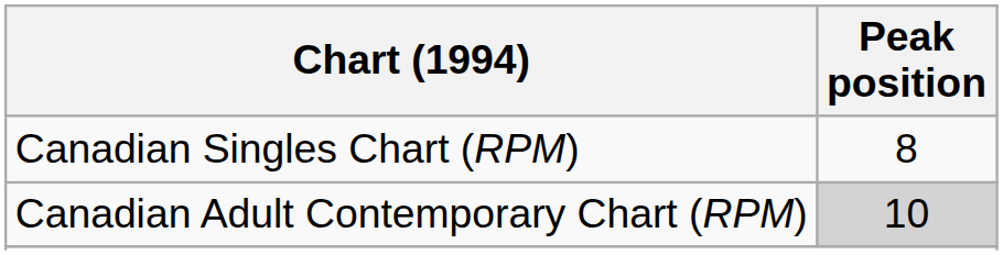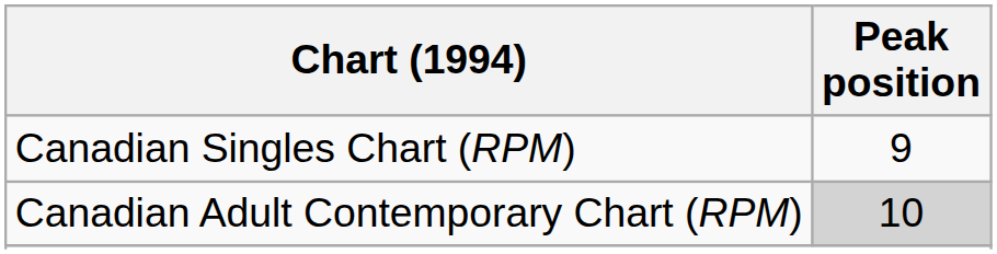Canadian Singles Chart (RPM) | Peak position: 8 -> 9
